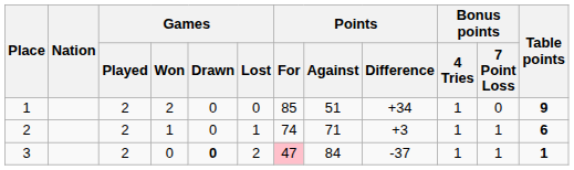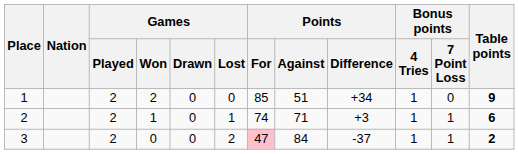3 | Games / Drawn: bold -> normal
3 | Table points: 1 -> 2
